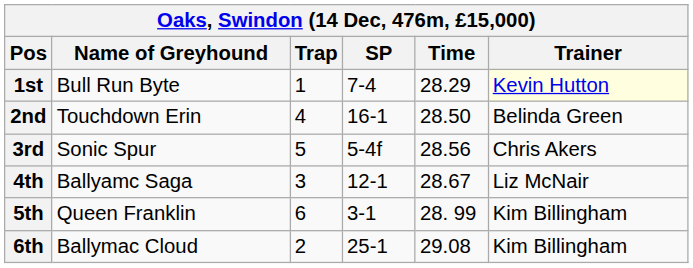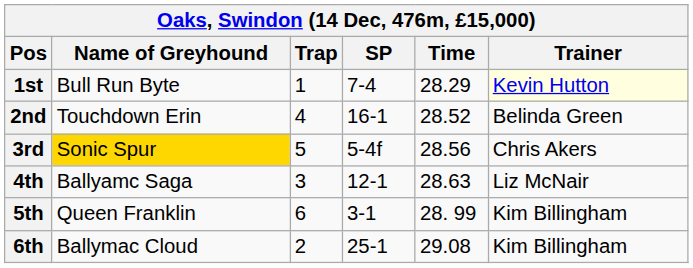2nd | Time: 28.50 -> 28.52
3rd | Name of Greyhound: no background -> gold background
4th | Time: 28.67 -> 28.63
